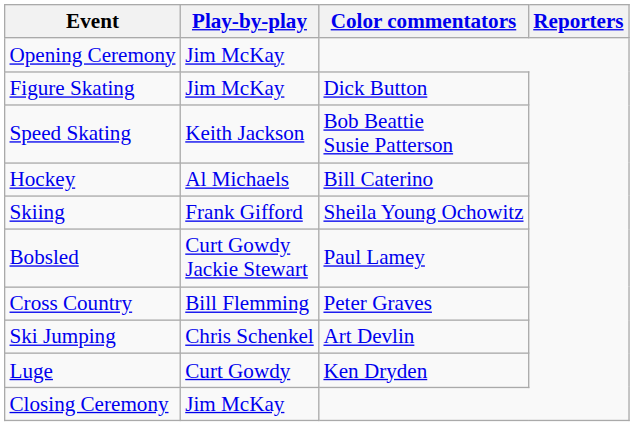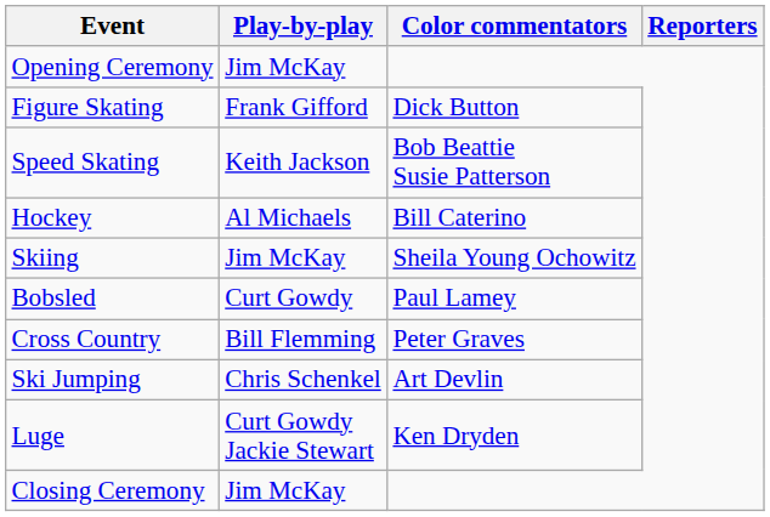Figure Skating | Play-by-play: Jim McKay -> Frank Gifford
Skiing | Play-by-play: Frank Gifford -> Jim McKay
Bobsled | Play-by-play: Curt Gowdy Jackie Stewart -> Curt Gowdy
Luge | Play-by-play: Curt Gowdy -> Curt Gowdy Jackie Stewart
